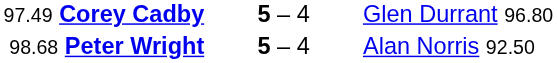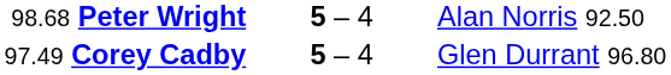rows swapped: 97.49 Corey Cadby <-> 98.68 Peter Wright
